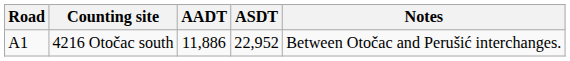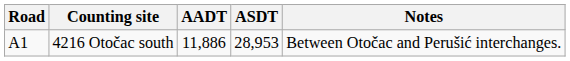4216 Otočac south | ASDT: 22,952 -> 28,953
